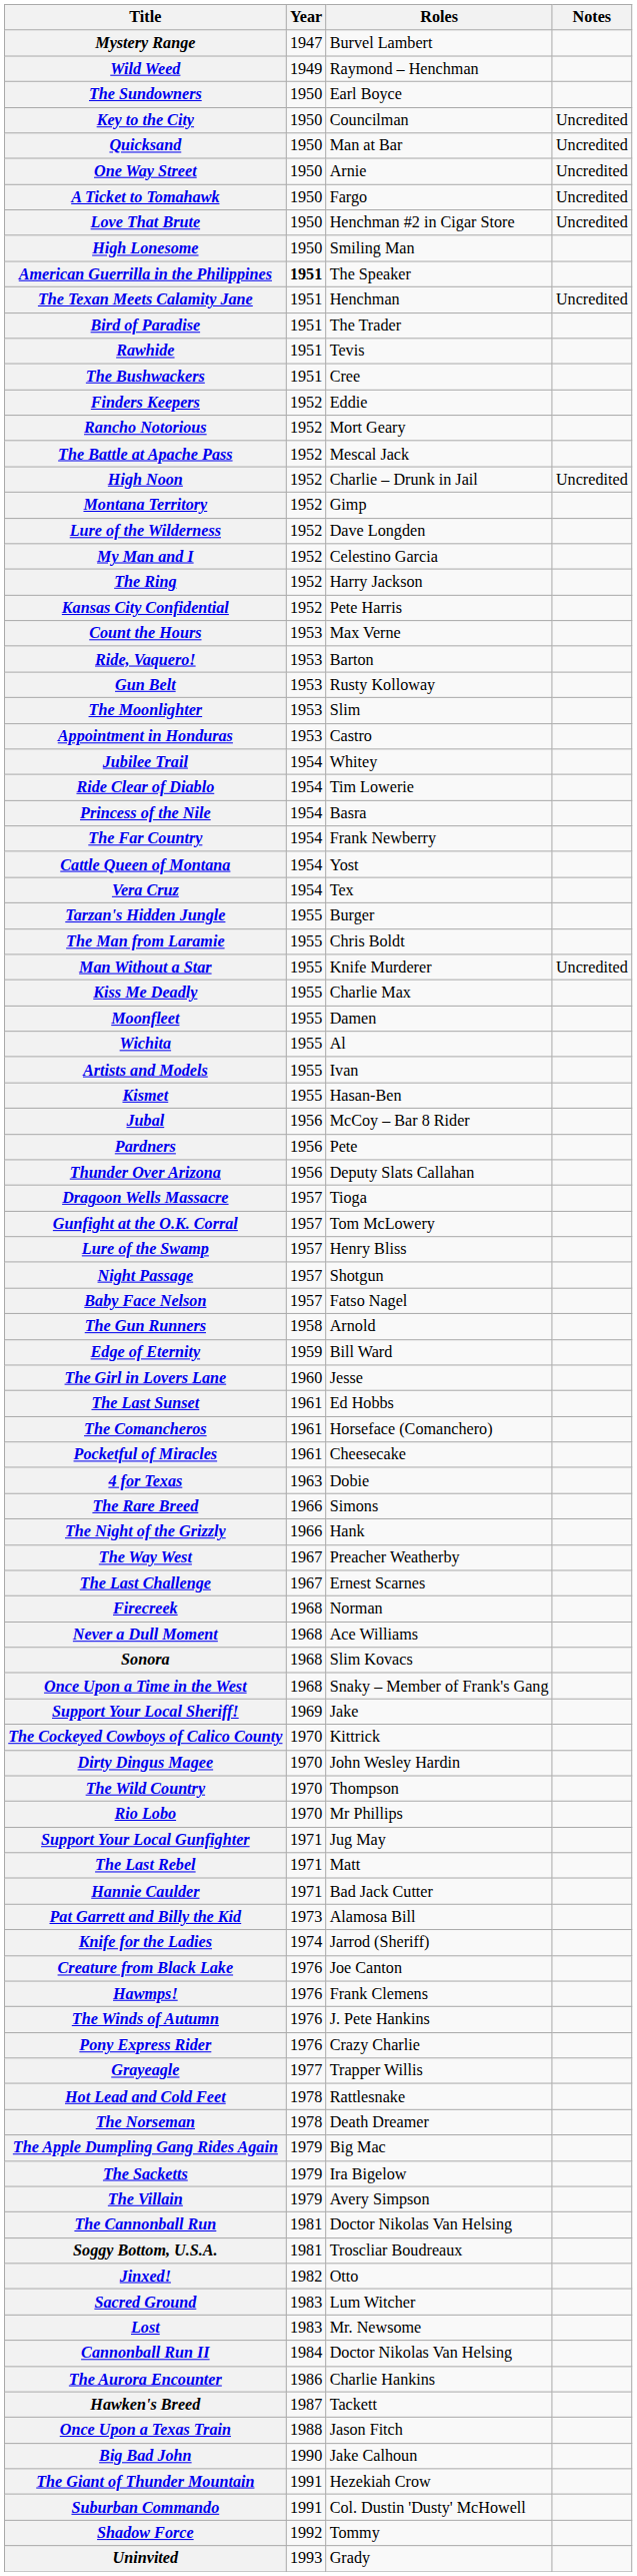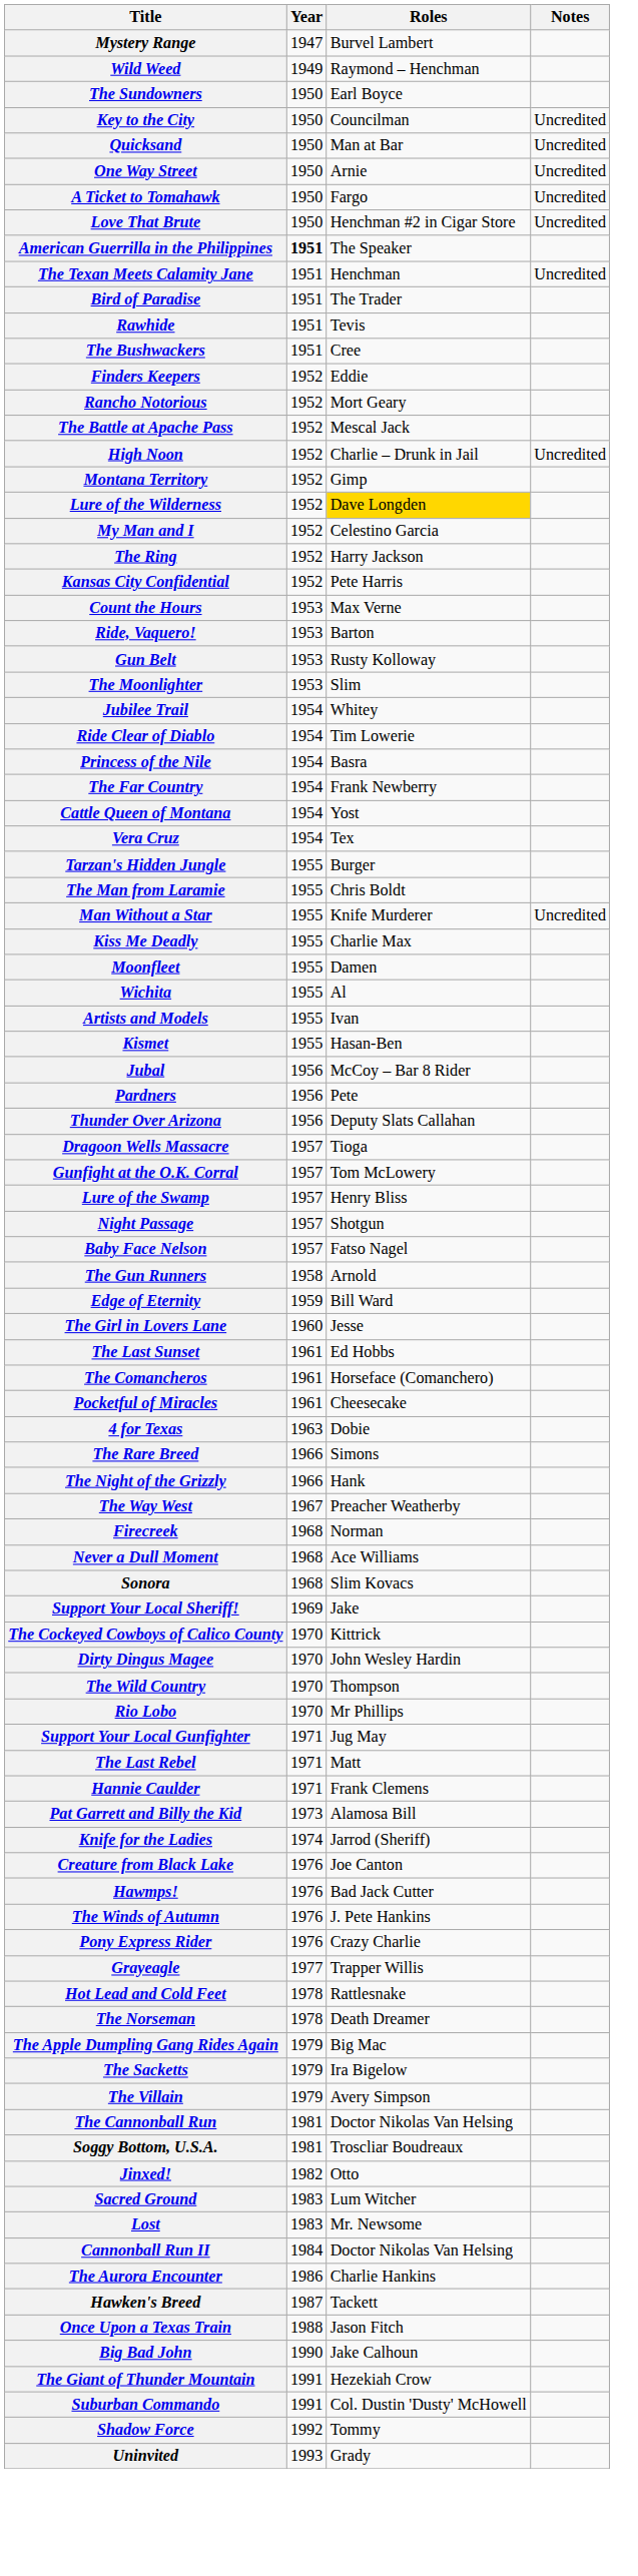- row: High Lonesome | 1950 | Smiling Man
Lure of the Wilderness | Roles: no background -> gold background
- row: Appointment in Honduras | 1953 | Castro
- row: The Last Challenge | 1967 | Ernest Scarnes
- row: Once Upon a Time in the West | 1968 | Snaky – Member of Frank's Gang
Hannie Caulder | Roles: Bad Jack Cutter -> Frank Clemens
Hawmps! | Roles: Frank Clemens -> Bad Jack Cutter
